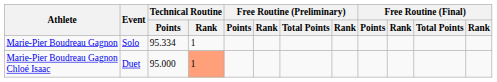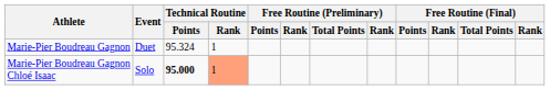Marie-Pier Boudreau Gagnon | Event: Solo -> Duet
Marie-Pier Boudreau Gagnon | Technical Routine / Points: 95.334 -> 95.324
Marie-Pier Boudreau Gagnon Chloé Isaac | Event: Duet -> Solo
Marie-Pier Boudreau Gagnon Chloé Isaac | Technical Routine / Points: normal -> bold
